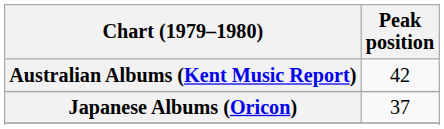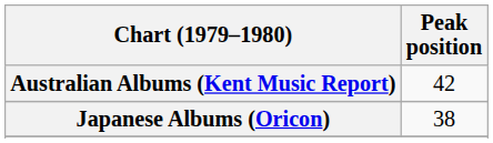Japanese Albums (Oricon) | Peak position: 37 -> 38
